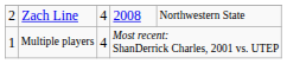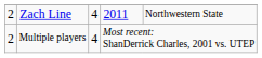Zach Line | column 4: 2008 -> 2011
Multiple players | column 1: 1 -> 2
